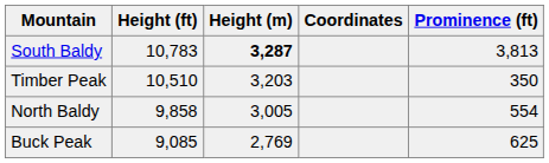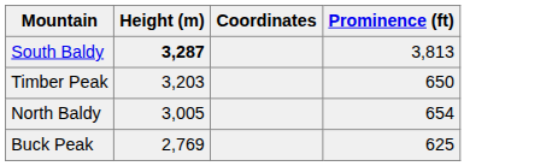- column: Height (ft) | 10,783 | 10,510 | 9,858 | 9,085
Timber Peak | Prominence (ft): 350 -> 650
North Baldy | Prominence (ft): 554 -> 654
